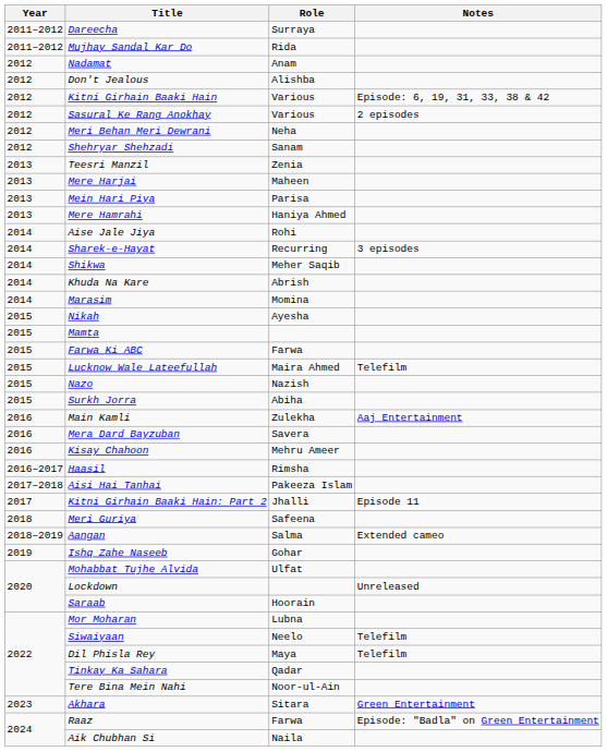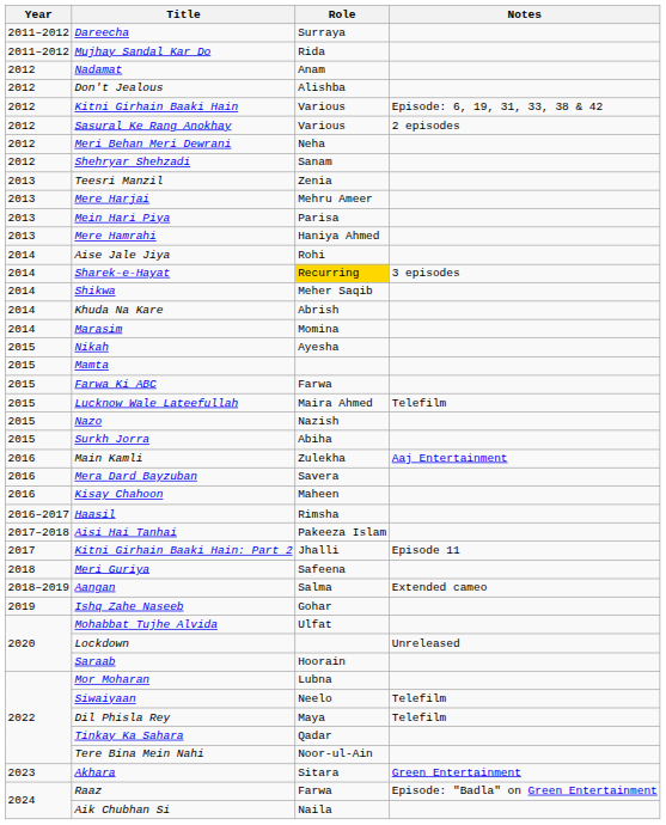Mere Harjai | Role: Maheen -> Mehru Ameer
Sharek-e-Hayat | Role: no background -> gold background
Kisay Chahoon | Role: Mehru Ameer -> Maheen
